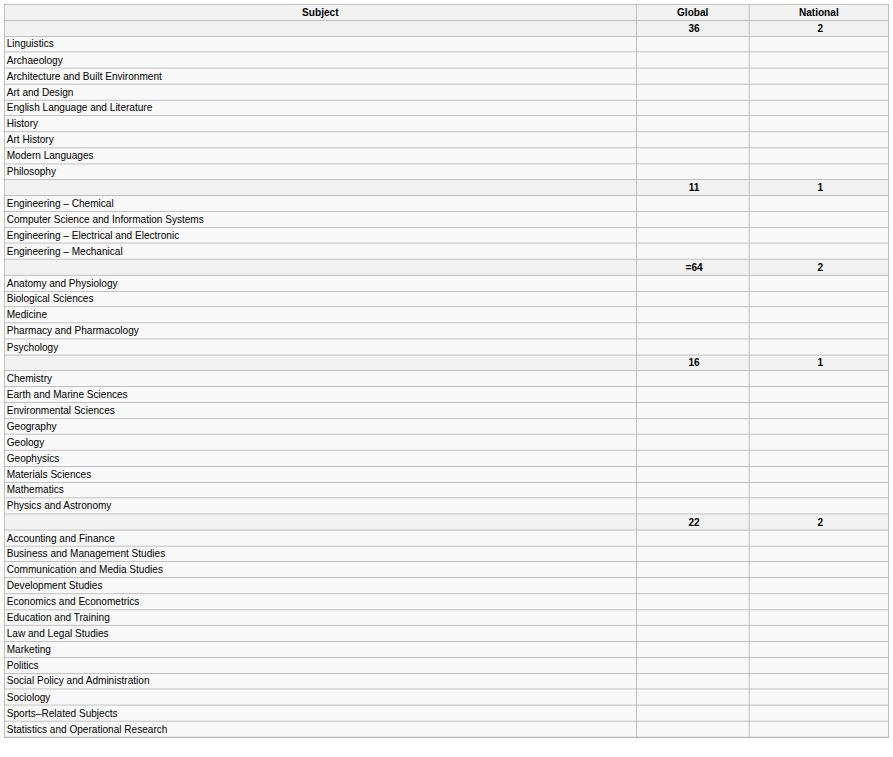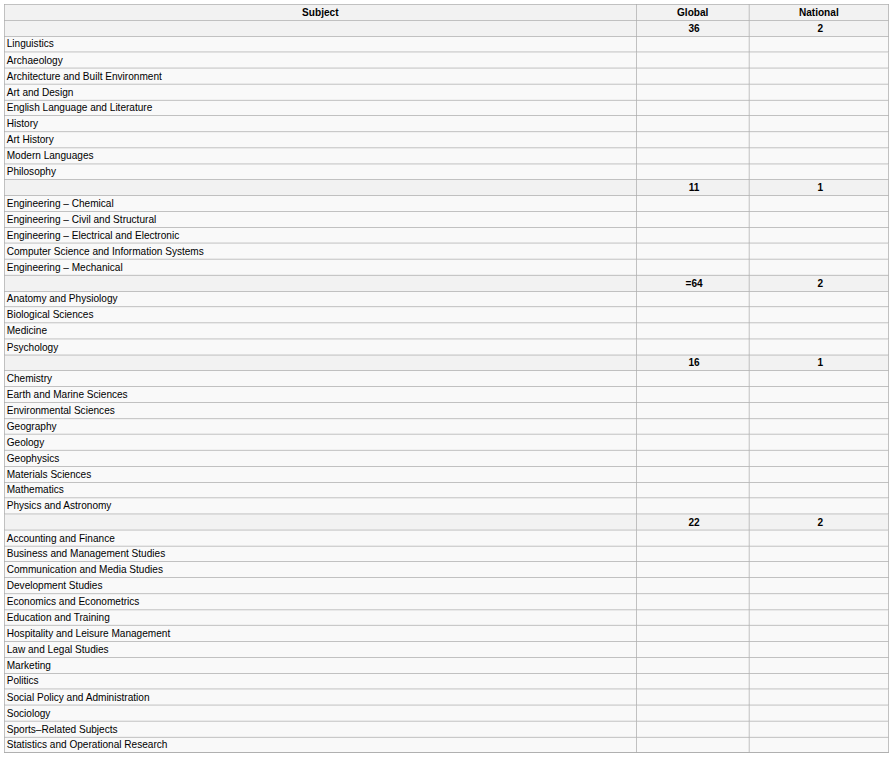+ row: Engineering – Civil and Structural
rows swapped: Computer Science and Information Systems <-> Engineering – Electrical and Electronic
- row: Pharmacy and Pharmacology
+ row: Hospitality and Leisure Management
